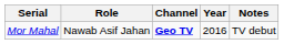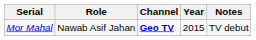Mor Mahal | Year: 2016 -> 2015
